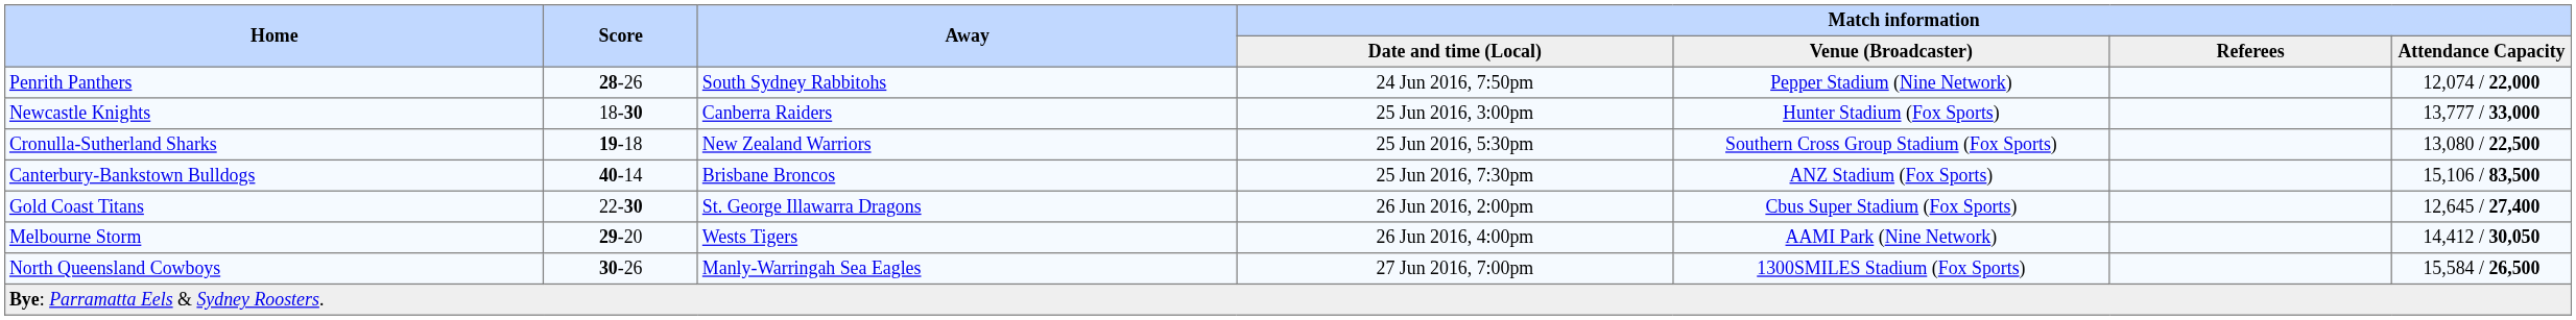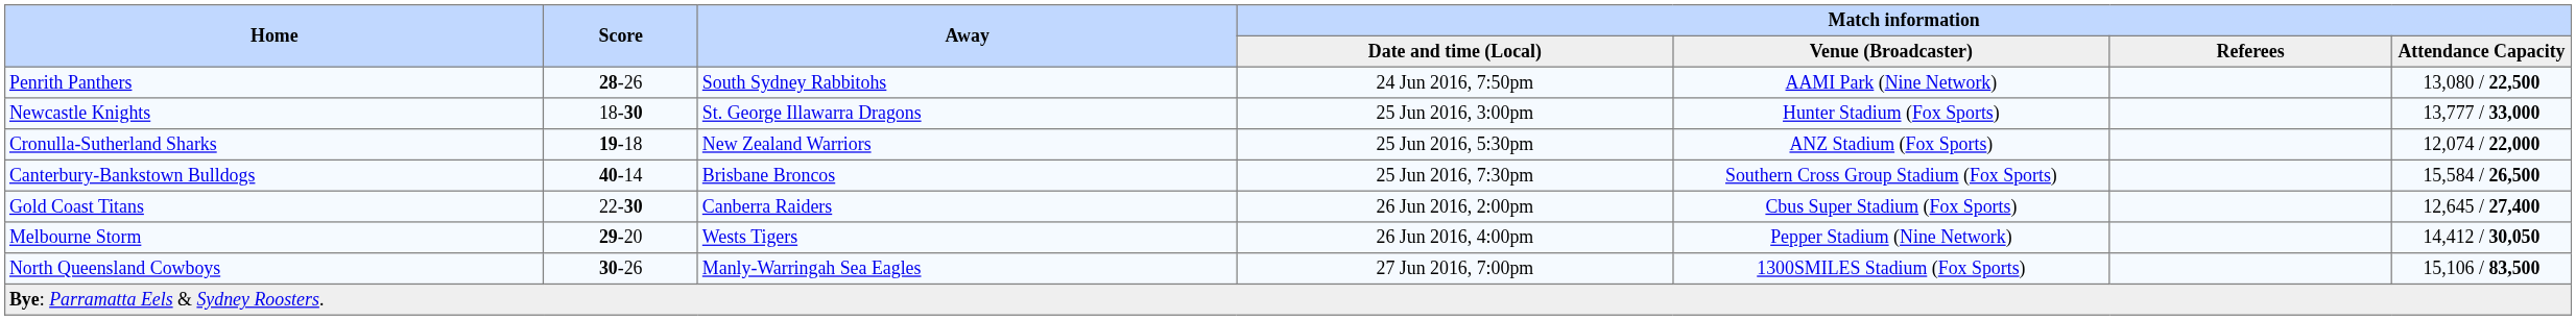Penrith Panthers | Match information / Venue (Broadcaster): Pepper Stadium (Nine Network) -> AAMI Park (Nine Network)
Penrith Panthers | Match information / Attendance Capacity: 12,074 / 22,000 -> 13,080 / 22,500
Newcastle Knights | Away: Canberra Raiders -> St. George Illawarra Dragons
Cronulla-Sutherland Sharks | Match information / Venue (Broadcaster): Southern Cross Group Stadium (Fox Sports) -> ANZ Stadium (Fox Sports)
Cronulla-Sutherland Sharks | Match information / Attendance Capacity: 13,080 / 22,500 -> 12,074 / 22,000
Canterbury-Bankstown Bulldogs | Match information / Venue (Broadcaster): ANZ Stadium (Fox Sports) -> Southern Cross Group Stadium (Fox Sports)
Canterbury-Bankstown Bulldogs | Match information / Attendance Capacity: 15,106 / 83,500 -> 15,584 / 26,500
Gold Coast Titans | Away: St. George Illawarra Dragons -> Canberra Raiders
Melbourne Storm | Match information / Venue (Broadcaster): AAMI Park (Nine Network) -> Pepper Stadium (Nine Network)
North Queensland Cowboys | Match information / Attendance Capacity: 15,584 / 26,500 -> 15,106 / 83,500
